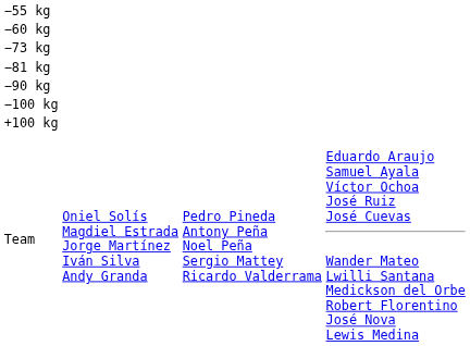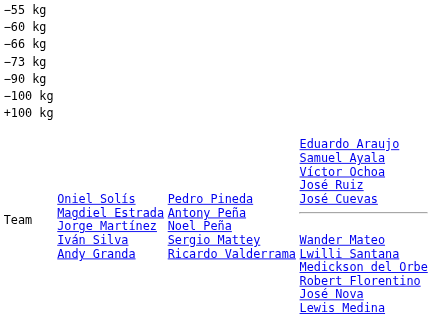+ row: −66 kg
- row: −81 kg
